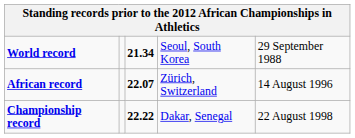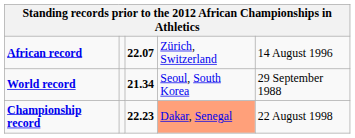rows swapped: World record <-> African record
Championship record | column 3: 22.22 -> 22.23
Championship record | column 4: no background -> lightsalmon background
